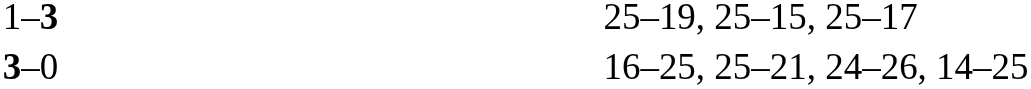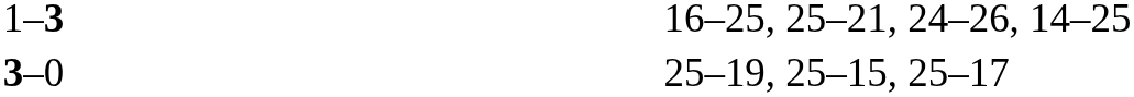1–3 | column 4: 25–19, 25–15, 25–17 -> 16–25, 25–21, 24–26, 14–25
3–0 | column 4: 16–25, 25–21, 24–26, 14–25 -> 25–19, 25–15, 25–17
